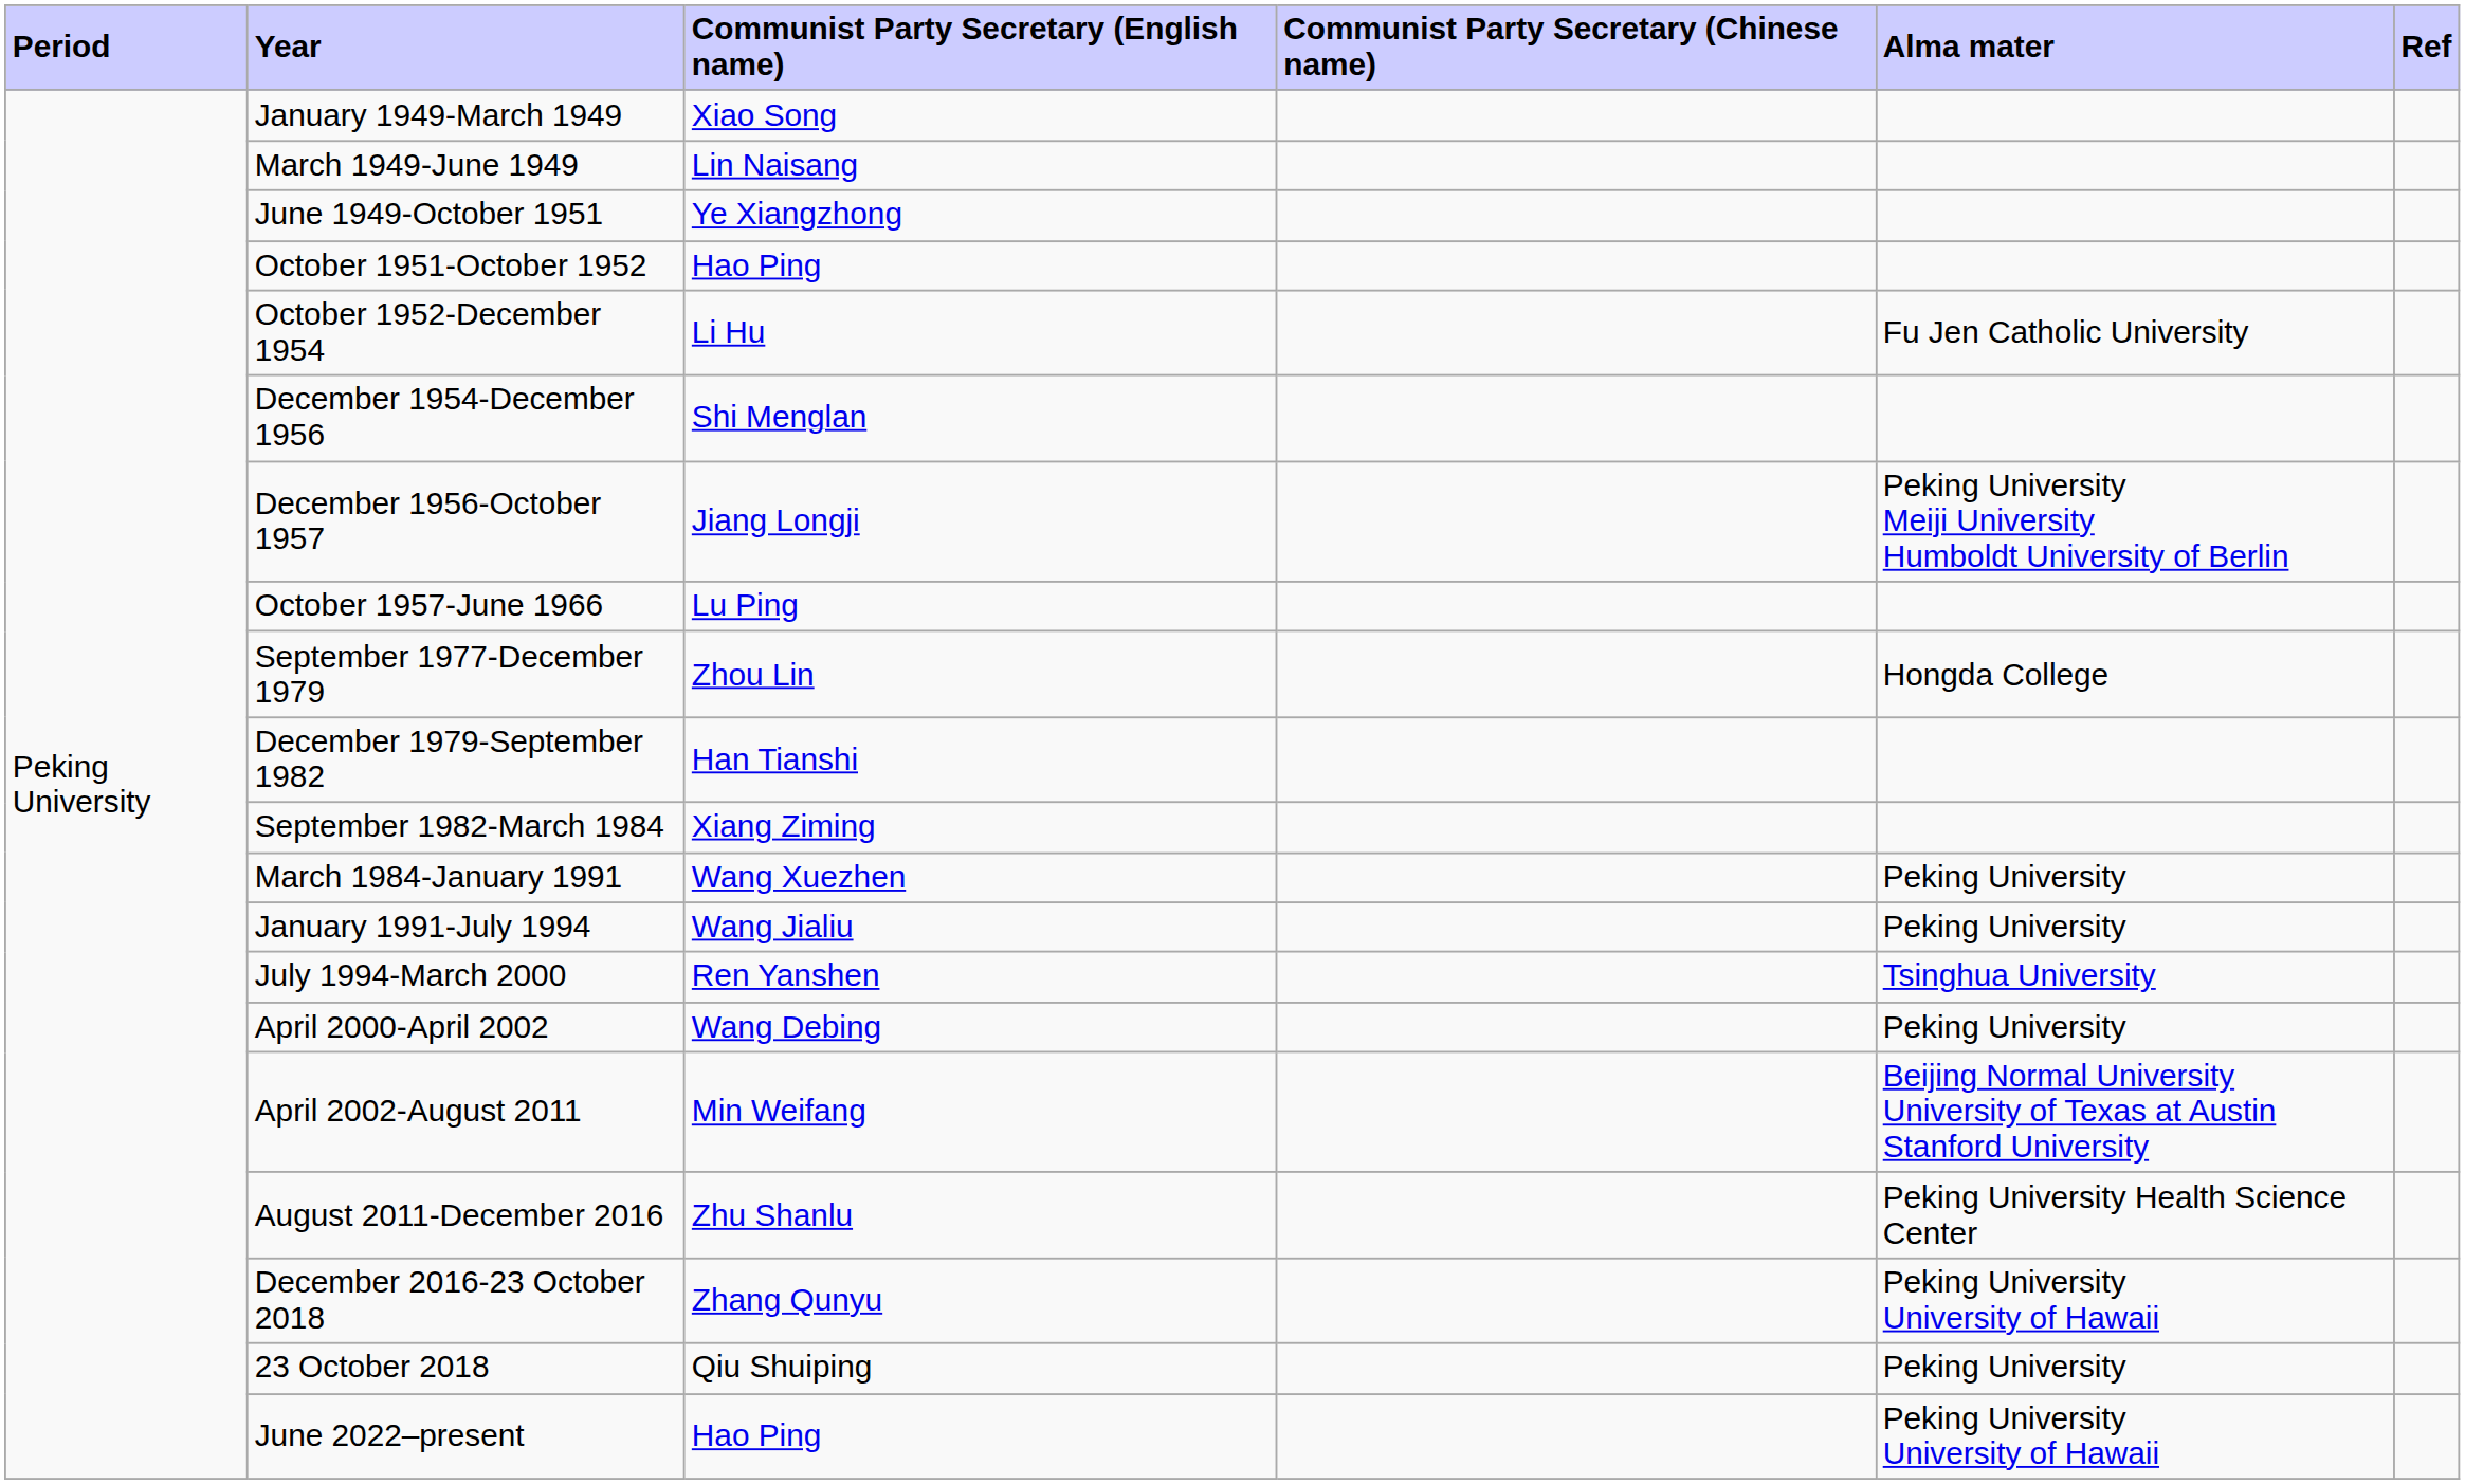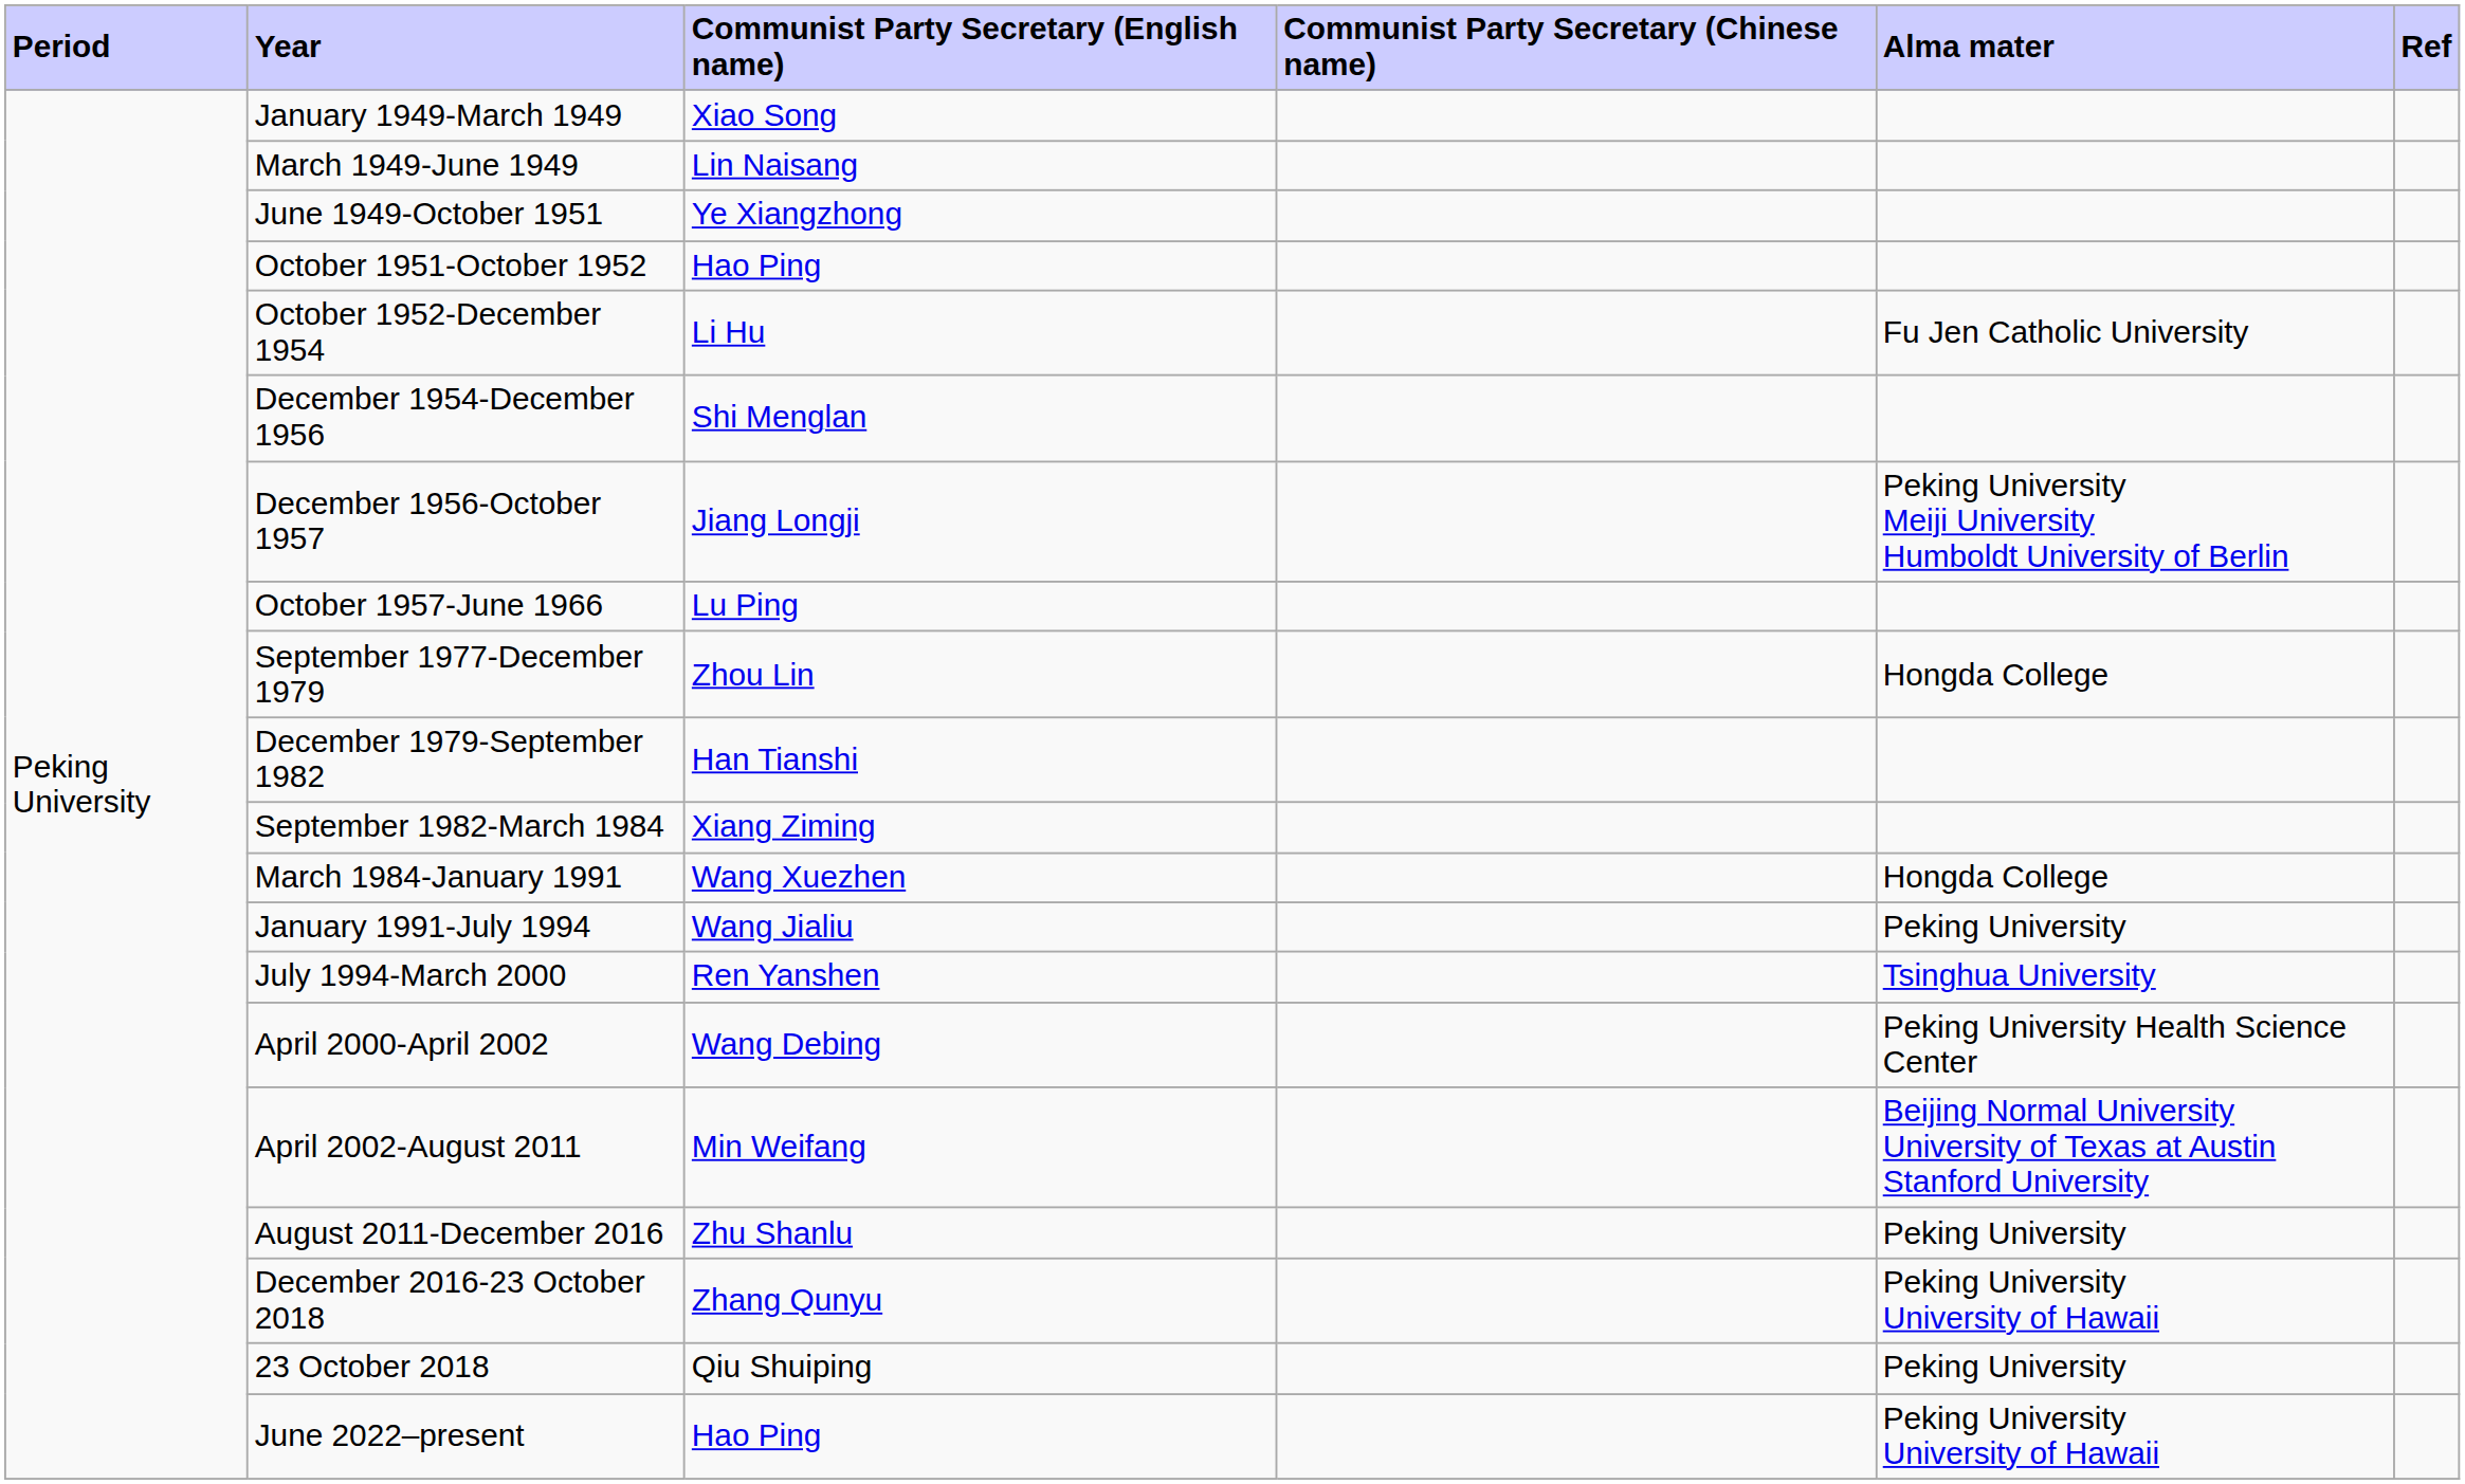March 1984-January 1991 | Alma mater: Peking University -> Hongda College
April 2000-April 2002 | Alma mater: Peking University -> Peking University Health Science Center
August 2011-December 2016 | Alma mater: Peking University Health Science Center -> Peking University
